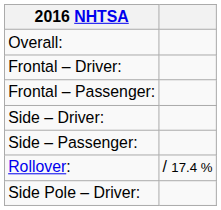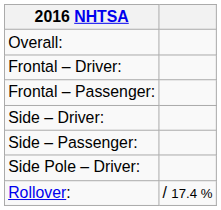rows swapped: Side Pole – Driver: <-> Rollover:
